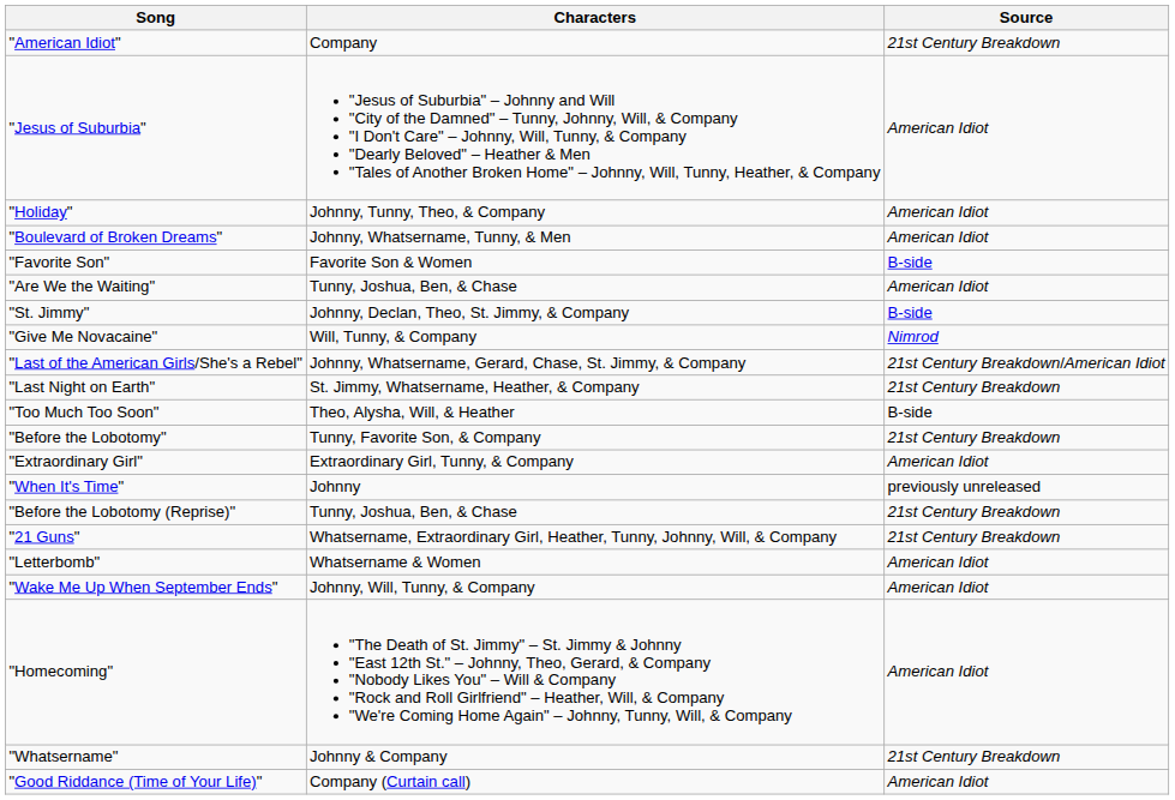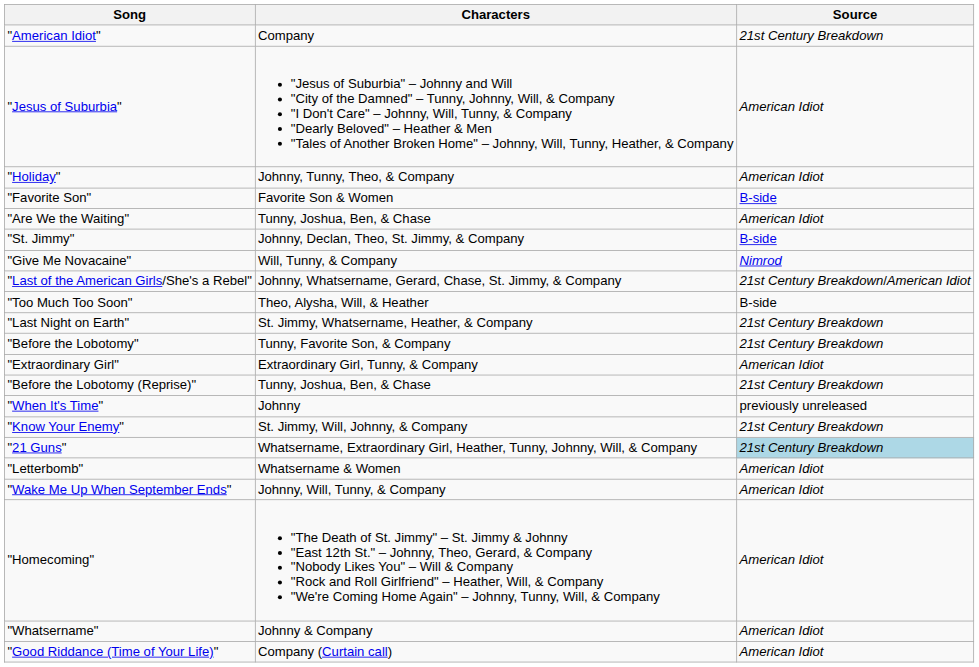- row: "Boulevard of Broken Dreams" | Johnny, Whatsername, Tunny, & Men | American Idiot
rows swapped: "Last Night on Earth" <-> "Too Much Too Soon"
rows swapped: "Before the Lobotomy (Reprise)" <-> "When It's Time"
+ row: "Know Your Enemy" | St. Jimmy, Will, Johnny, & Company | 21st Century Breakdown
"21 Guns" | Source: no background -> lightblue background
"Whatsername" | Source: 21st Century Breakdown -> American Idiot
